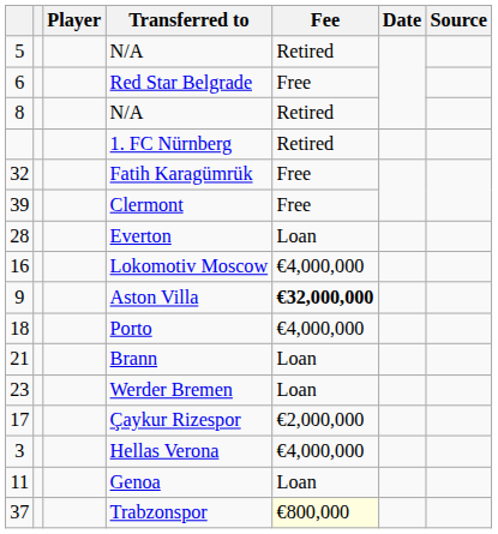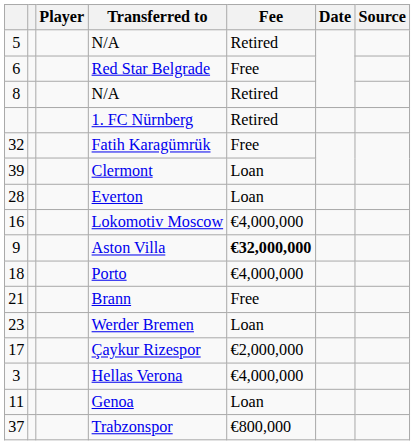Clermont | Fee: Free -> Loan
Brann | Fee: Loan -> Free
Trabzonspor | Fee: lightyellow background -> no background
